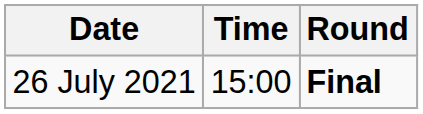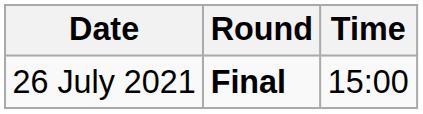columns swapped: Time <-> Round
